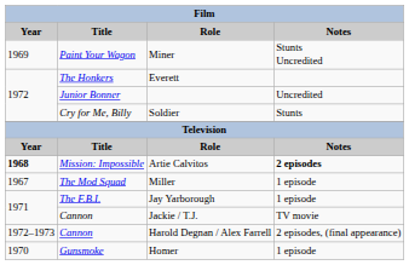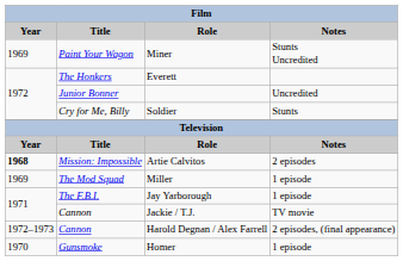Artie Calvitos | Notes: bold -> normal
Miller | Year: 1967 -> 1969
